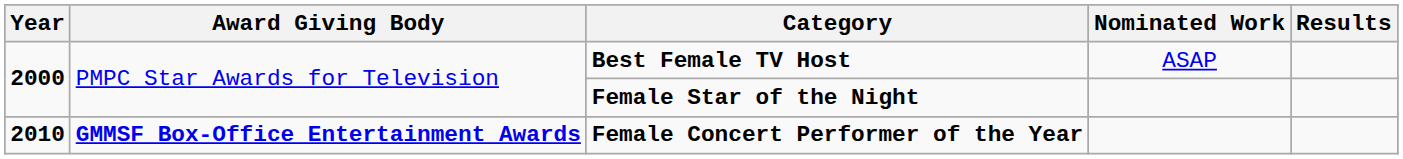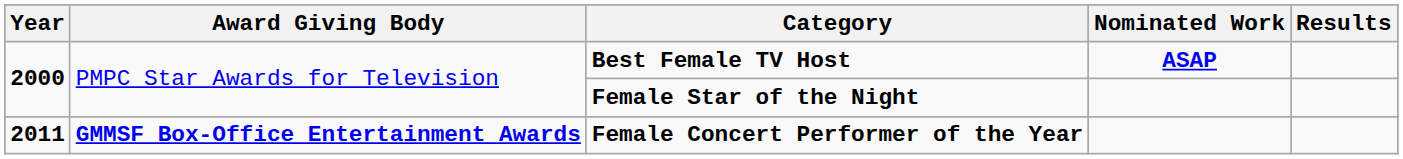Best Female TV Host | Nominated Work: normal -> bold
Female Concert Performer of the Year | Year: 2010 -> 2011
